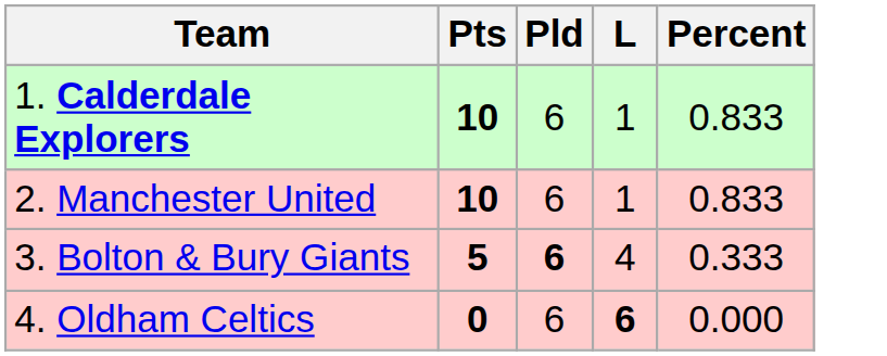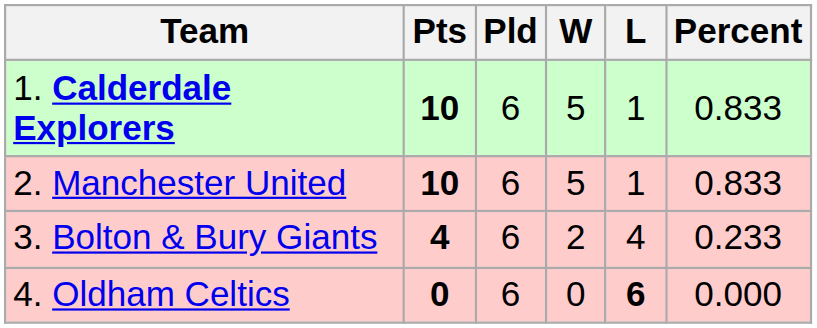+ column: W | 5 | 5 | 2 | 0
3. Bolton & Bury Giants | Pts: 5 -> 4
3. Bolton & Bury Giants | Pld: bold -> normal
3. Bolton & Bury Giants | Percent: 0.333 -> 0.233
